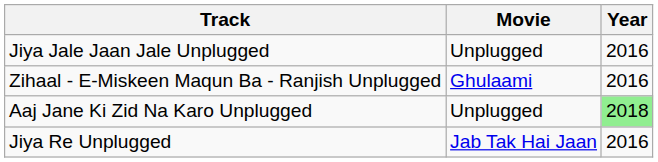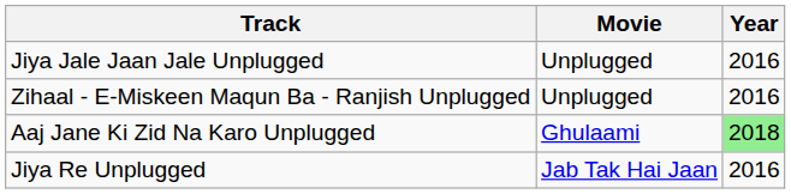Zihaal - E-Miskeen Maqun Ba - Ranjish Unplugged | Movie: Ghulaami -> Unplugged
Aaj Jane Ki Zid Na Karo Unplugged | Movie: Unplugged -> Ghulaami
